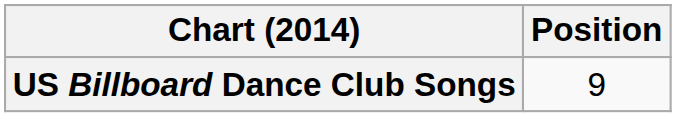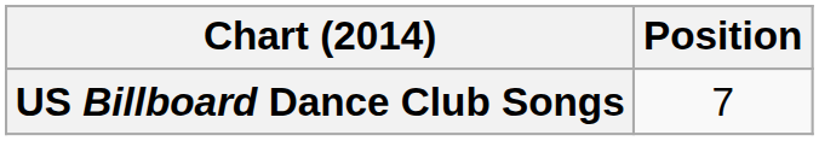US Billboard Dance Club Songs | Position: 9 -> 7
